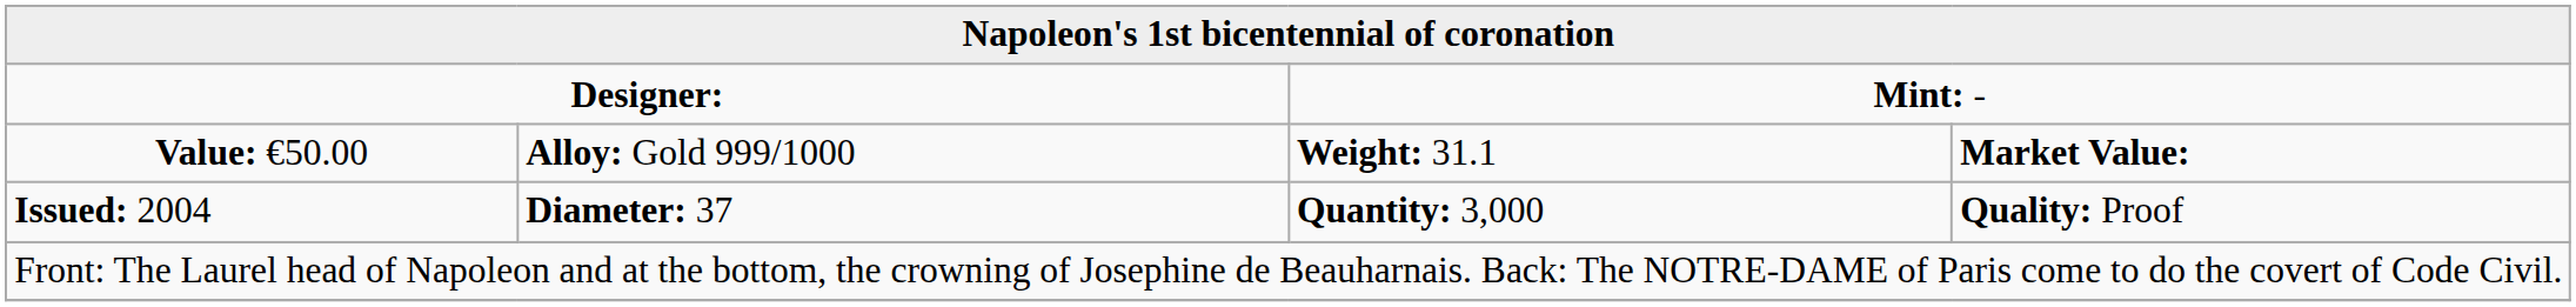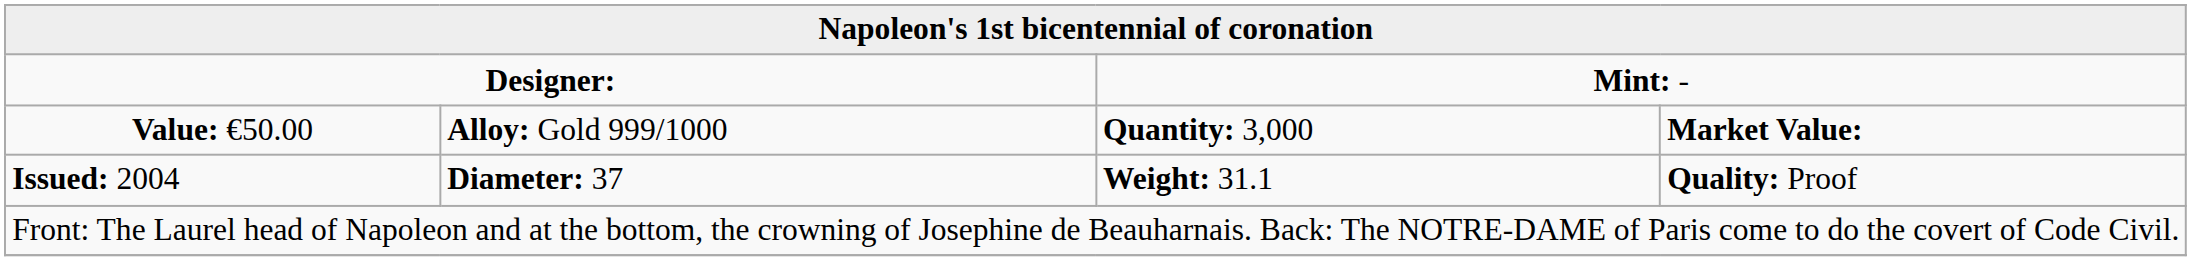Value: €50.00 | column 3: Weight: 31.1 -> Quantity: 3,000
Issued: 2004 | column 3: Quantity: 3,000 -> Weight: 31.1
